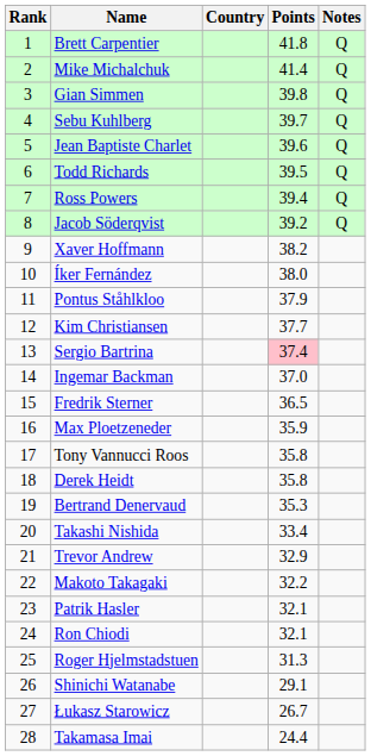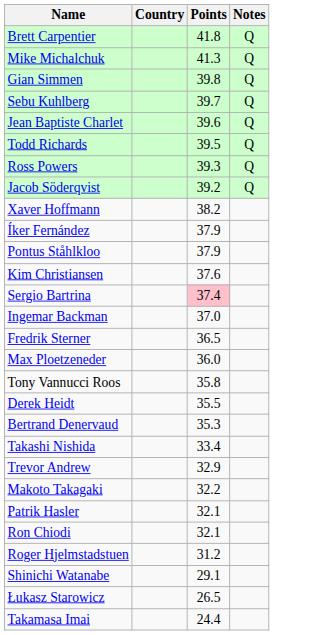- column: Rank | 1 | 2 | 3 | 4 | 5 | 6 | 7 | 8 | 9 | 10 | 11 | 12 | 13 | 14 | 15 | 16 | 17 | 18 | 19 | 20 | 21 | 22 | 23 | 24 | 25 | 26 | 27 | 28
Mike Michalchuk | Points: 41.4 -> 41.3
Ross Powers | Points: 39.4 -> 39.3
Íker Fernández | Points: 38.0 -> 37.9
Kim Christiansen | Points: 37.7 -> 37.6
Max Ploetzeneder | Points: 35.9 -> 36.0
Derek Heidt | Points: 35.8 -> 35.5
Roger Hjelmstadstuen | Points: 31.3 -> 31.2
Łukasz Starowicz | Points: 26.7 -> 26.5
